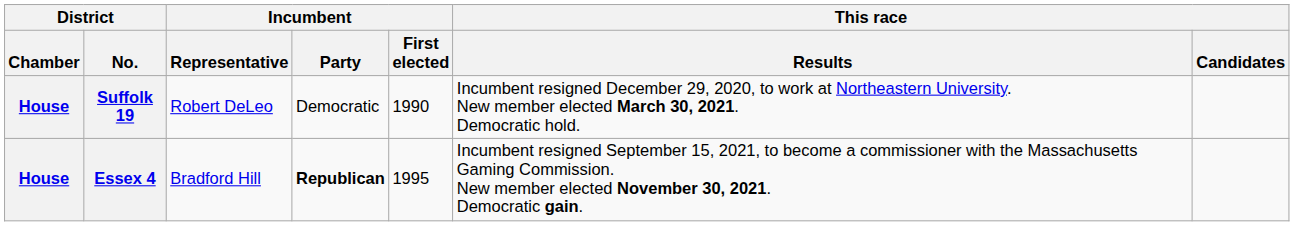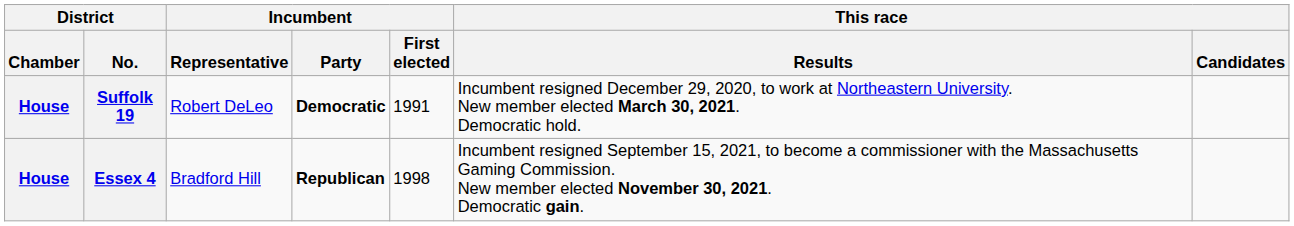Suffolk 19 | Incumbent / Party: normal -> bold
Suffolk 19 | Incumbent / First elected: 1990 -> 1991
Essex 4 | Incumbent / First elected: 1995 -> 1998
